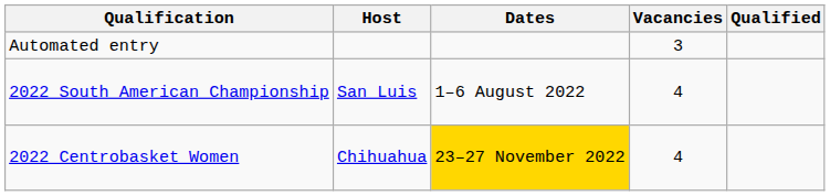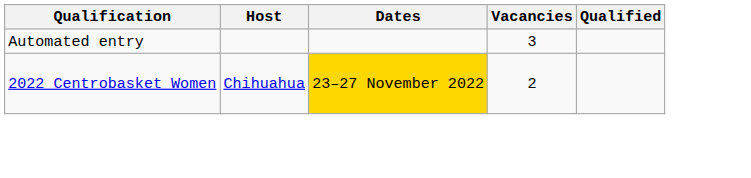- row: 2022 South American Championship | San Luis | 1–6 August 2022 | 4
2022 Centrobasket Women | Vacancies: 4 -> 2
